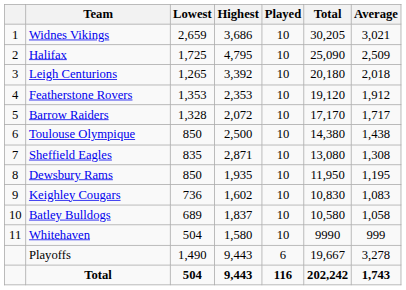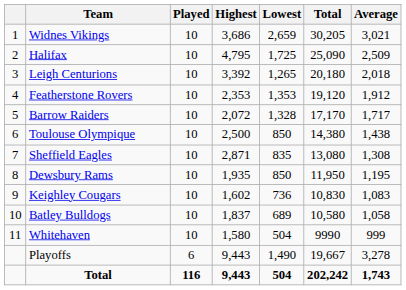columns swapped: Played <-> Lowest
